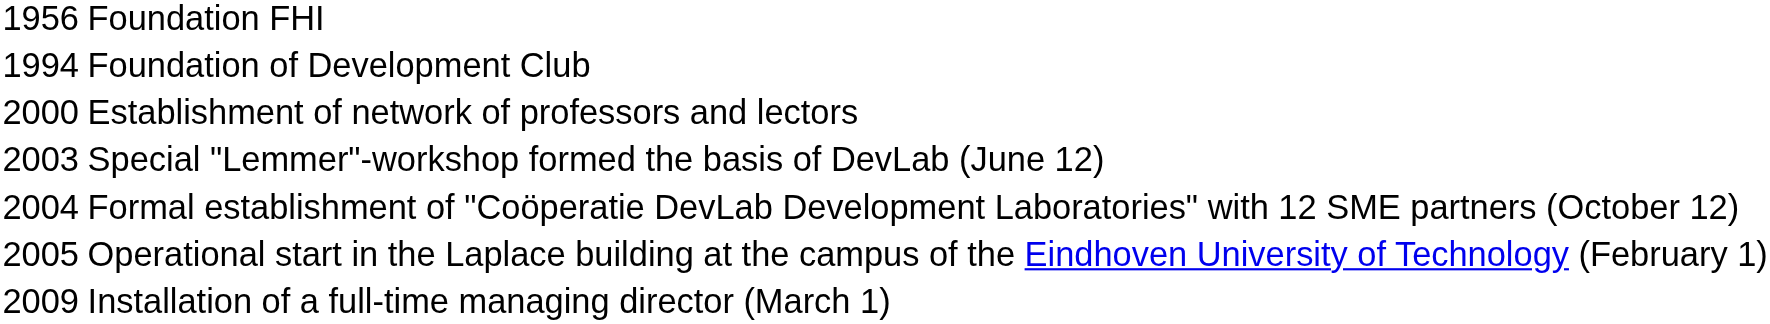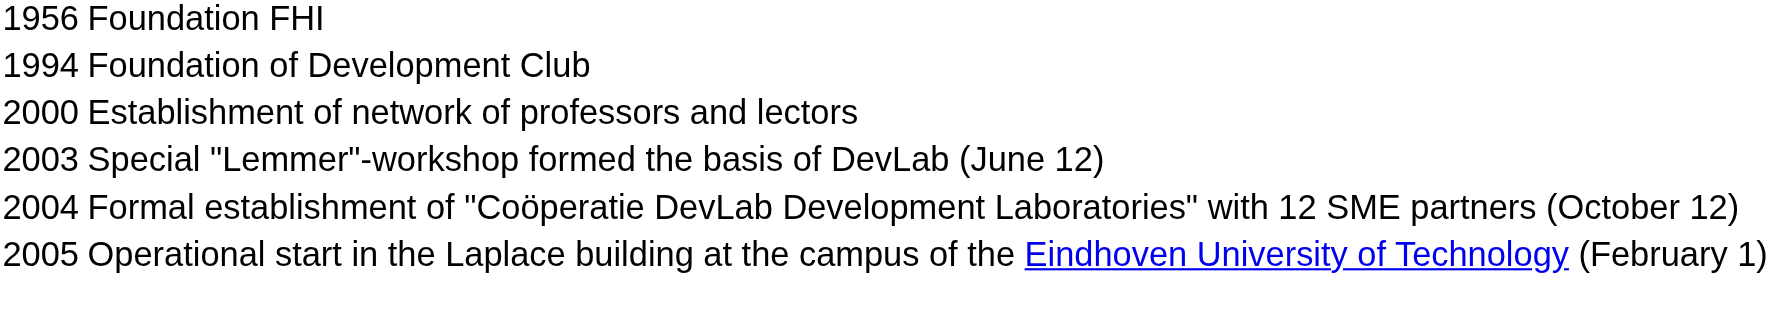- row: 2009 | Installation of a full-time managing director (March 1)
